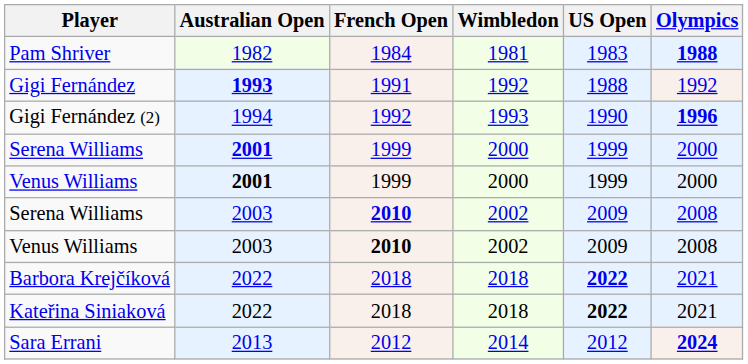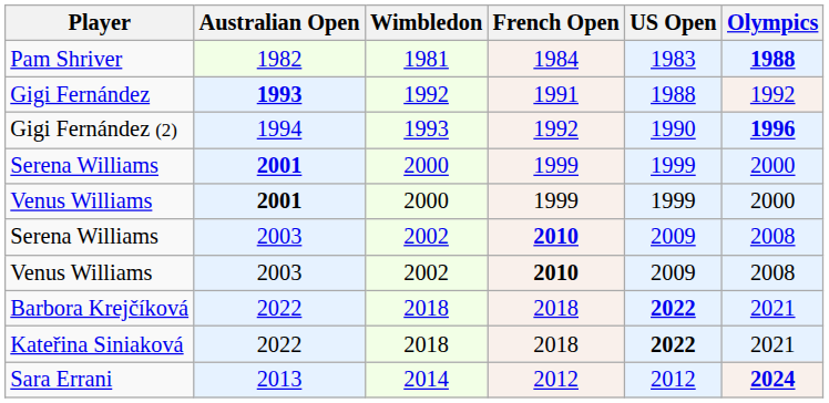columns swapped: French Open <-> Wimbledon
